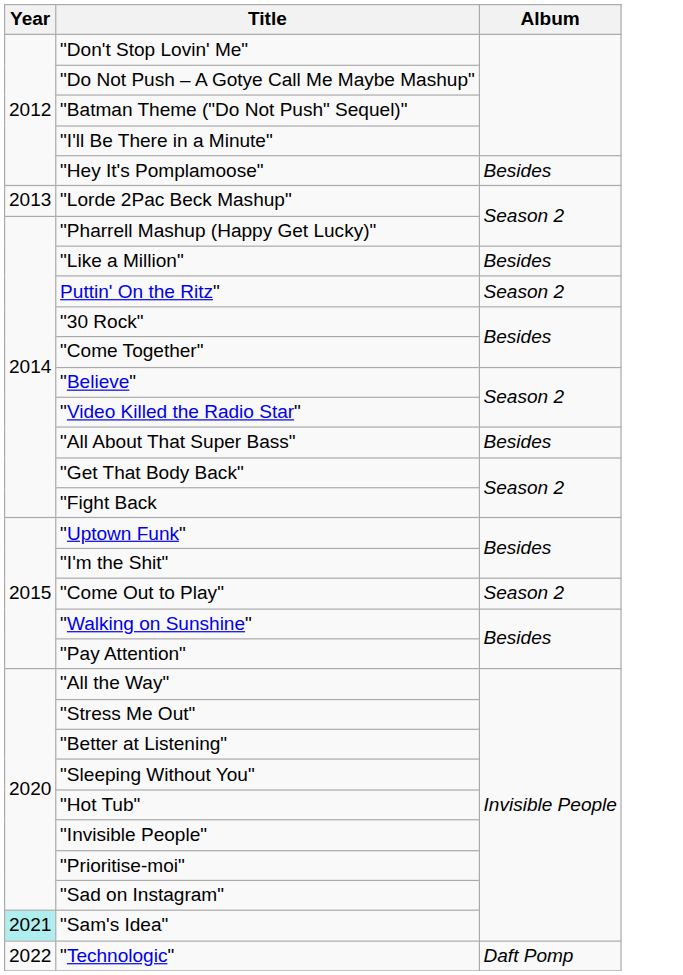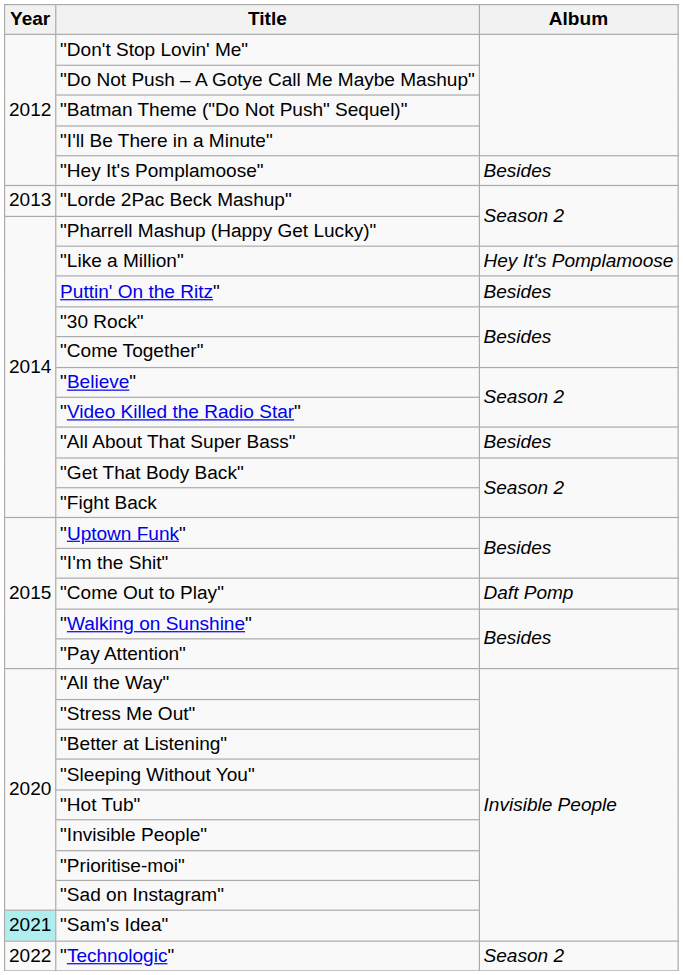"Like a Million" | Album: Besides -> Hey It's Pomplamoose
Puttin' On the Ritz" | Album: Season 2 -> Besides
"Come Out to Play" | Album: Season 2 -> Daft Pomp
"Technologic" | Album: Daft Pomp -> Season 2
